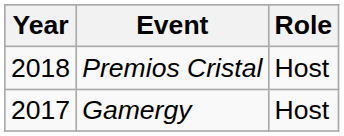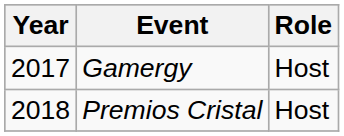rows swapped: Gamergy <-> Premios Cristal
